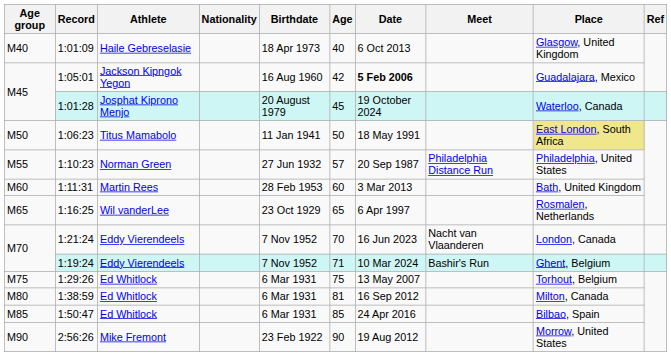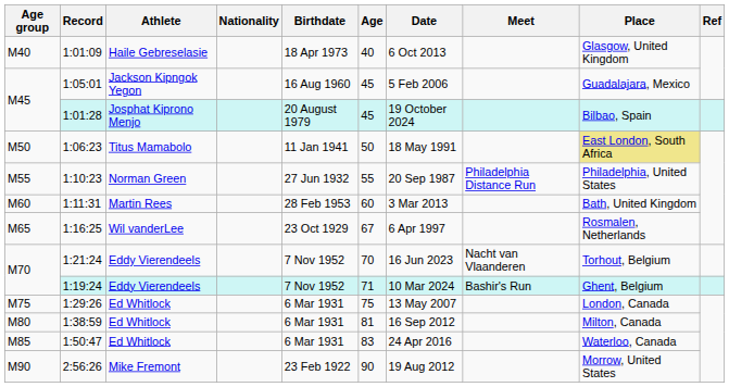1:05:01 | Age: 42 -> 45
1:05:01 | Date: bold -> normal
1:01:28 | Place: Waterloo, Canada -> Bilbao, Spain
1:10:23 | Age: 57 -> 55
1:16:25 | Age: 65 -> 67
1:21:24 | Place: London, Canada -> Torhout, Belgium
1:29:26 | Place: Torhout, Belgium -> London, Canada
1:50:47 | Age: 85 -> 83
1:50:47 | Place: Bilbao, Spain -> Waterloo, Canada
